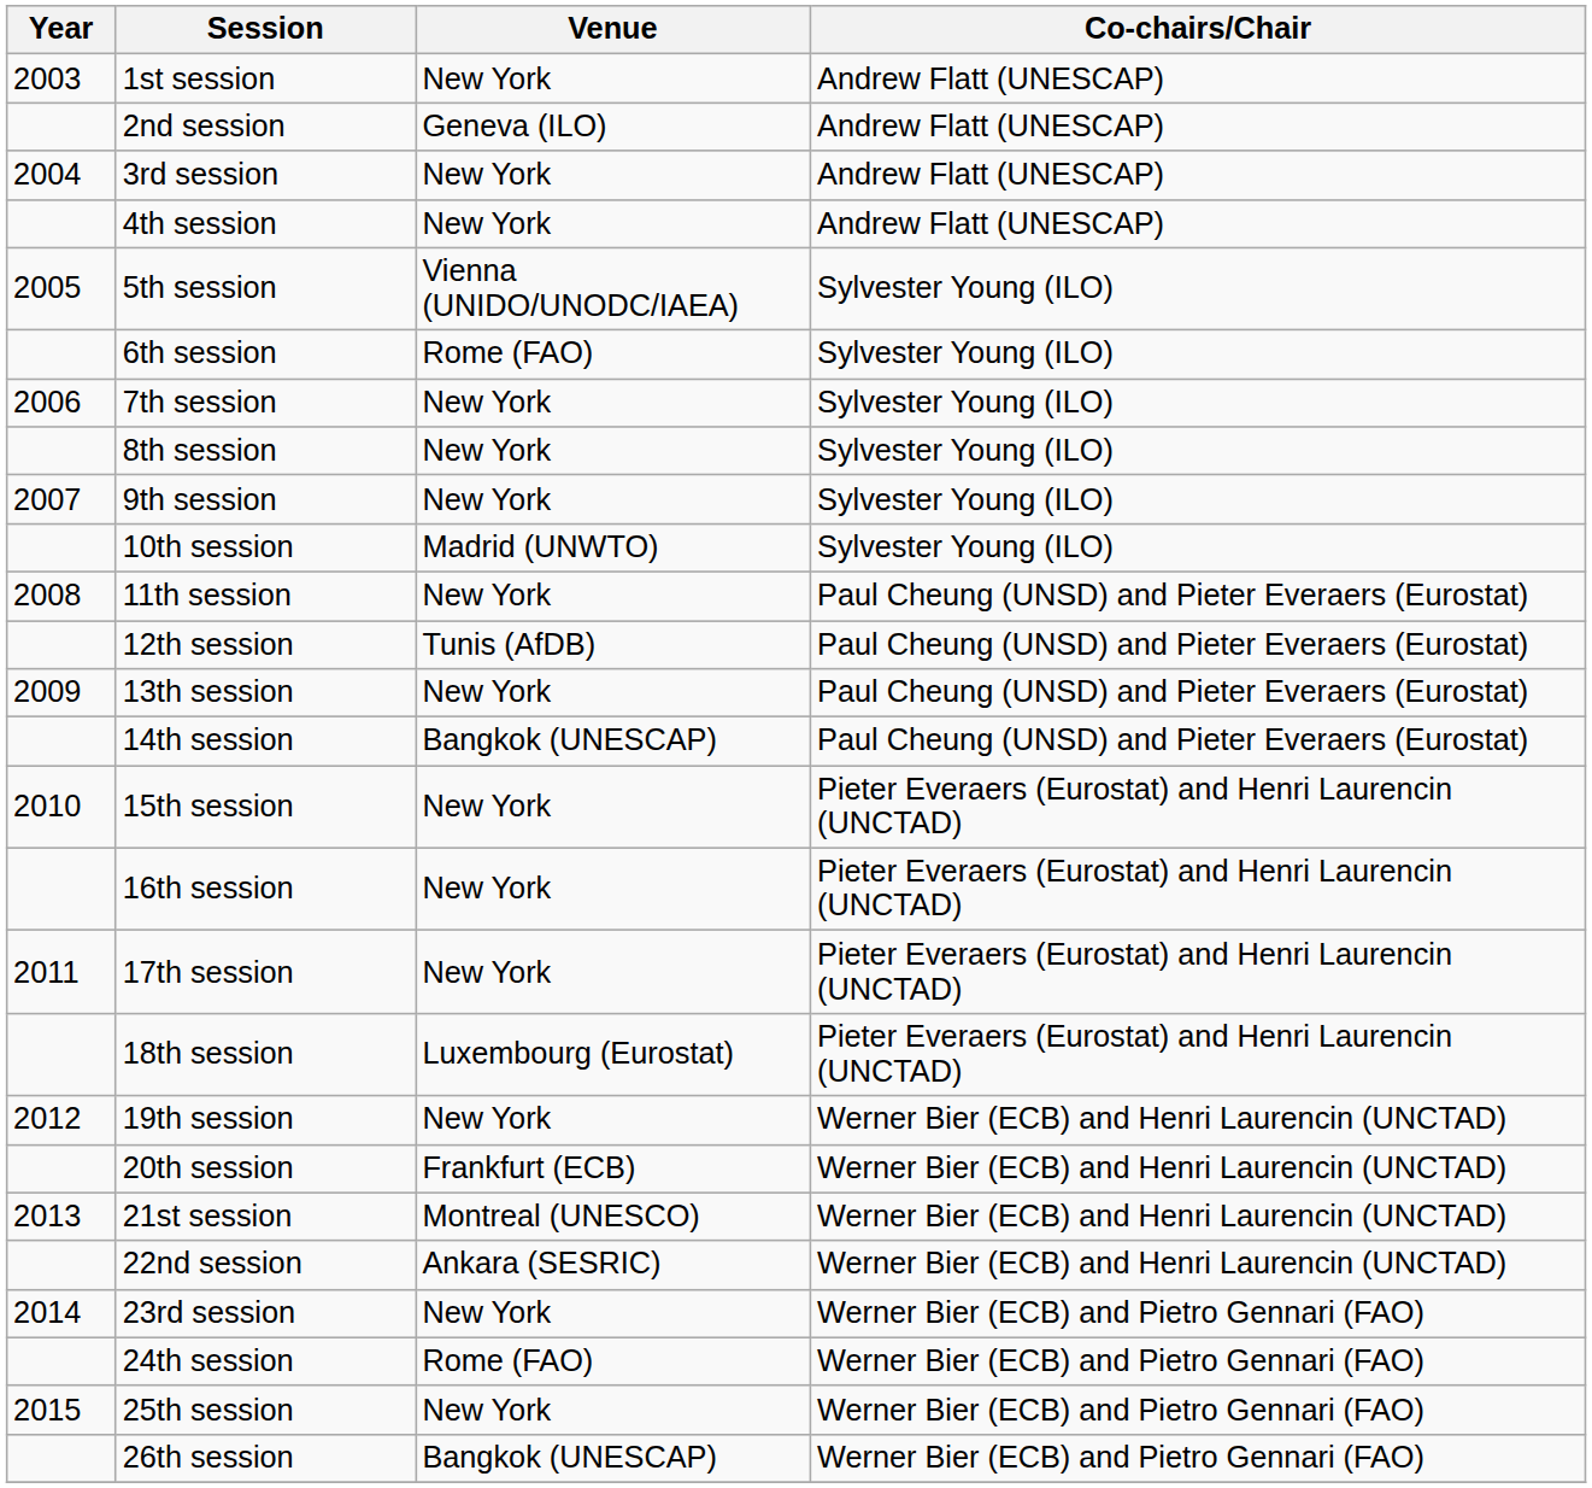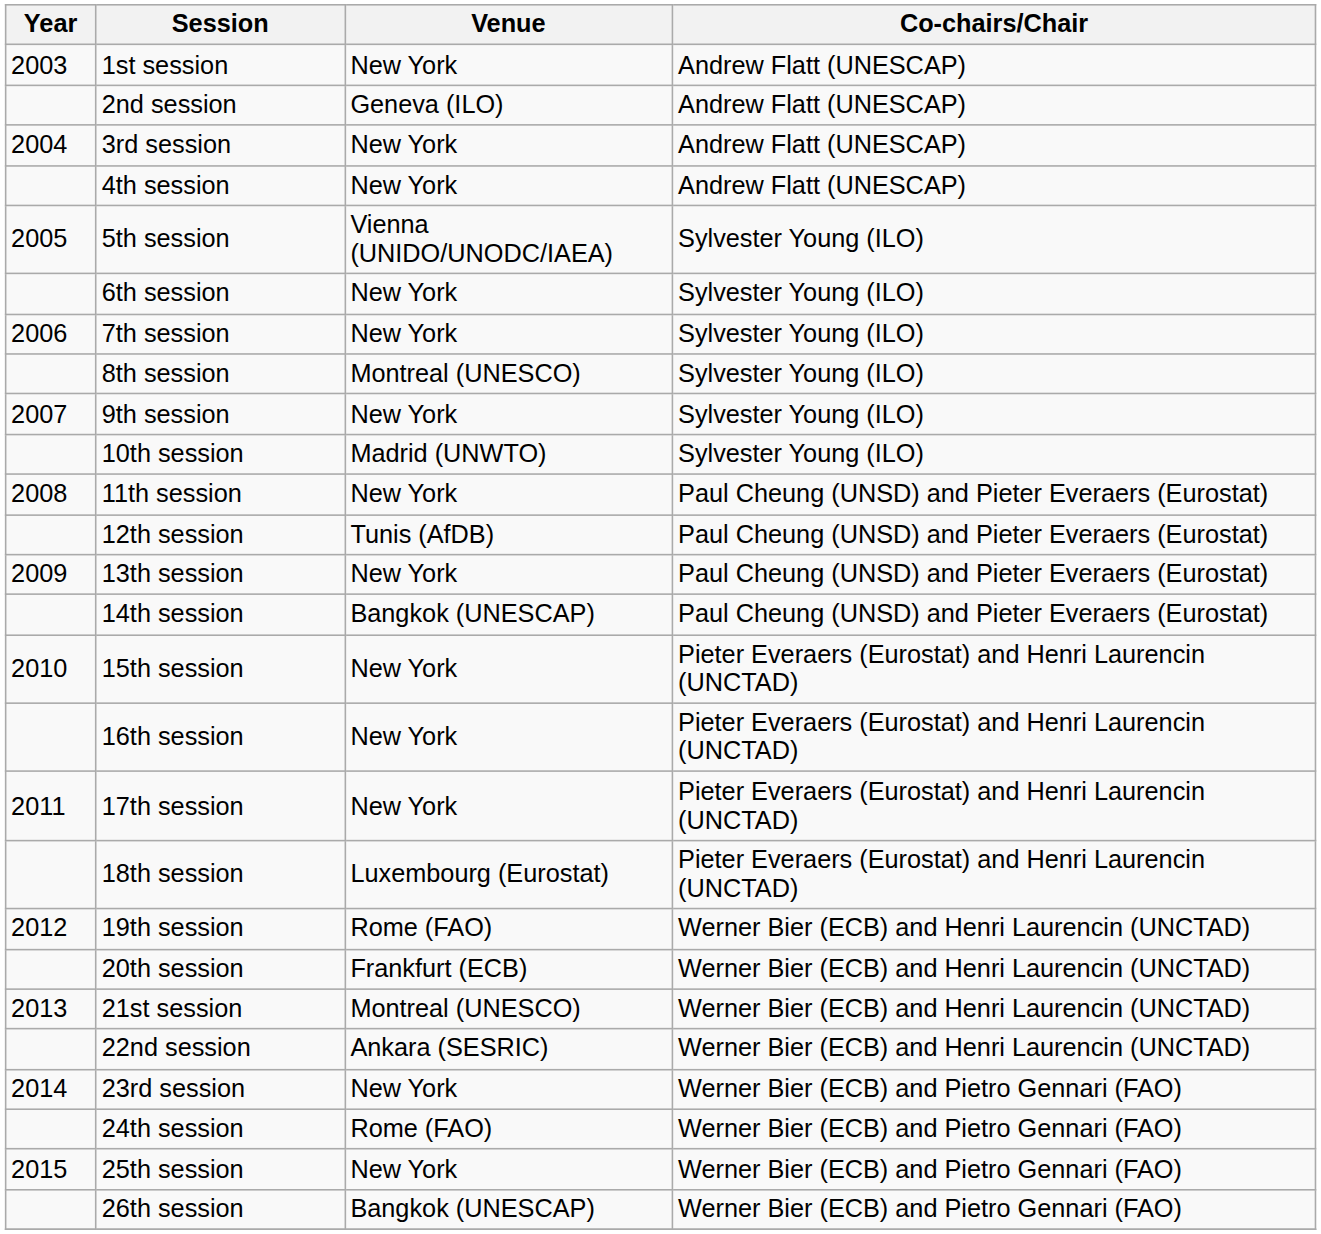6th session | Venue: Rome (FAO) -> New York
8th session | Venue: New York -> Montreal (UNESCO)
19th session | Venue: New York -> Rome (FAO)
